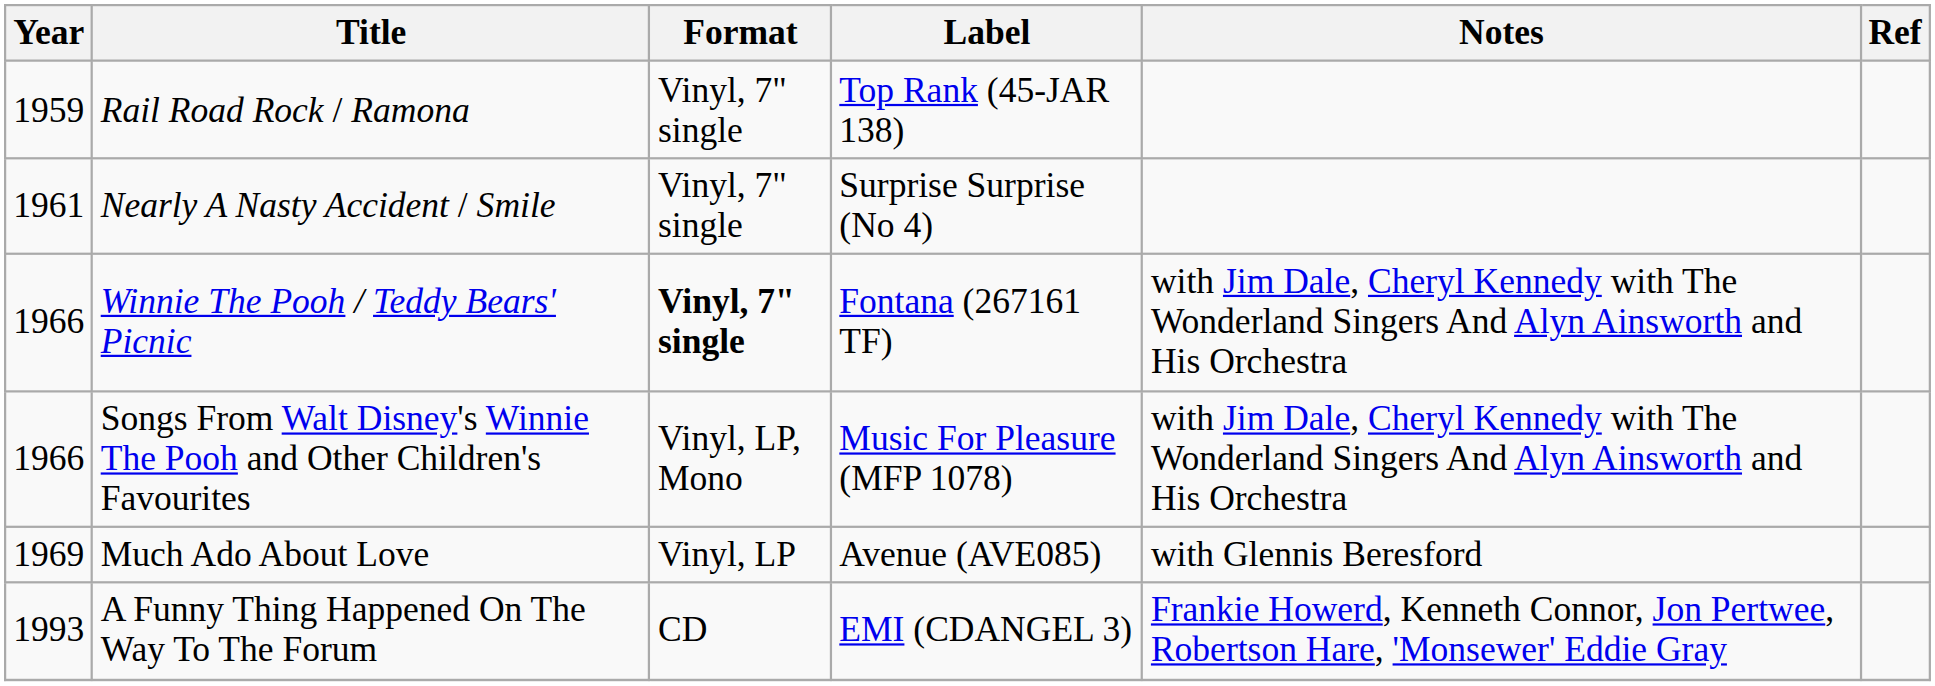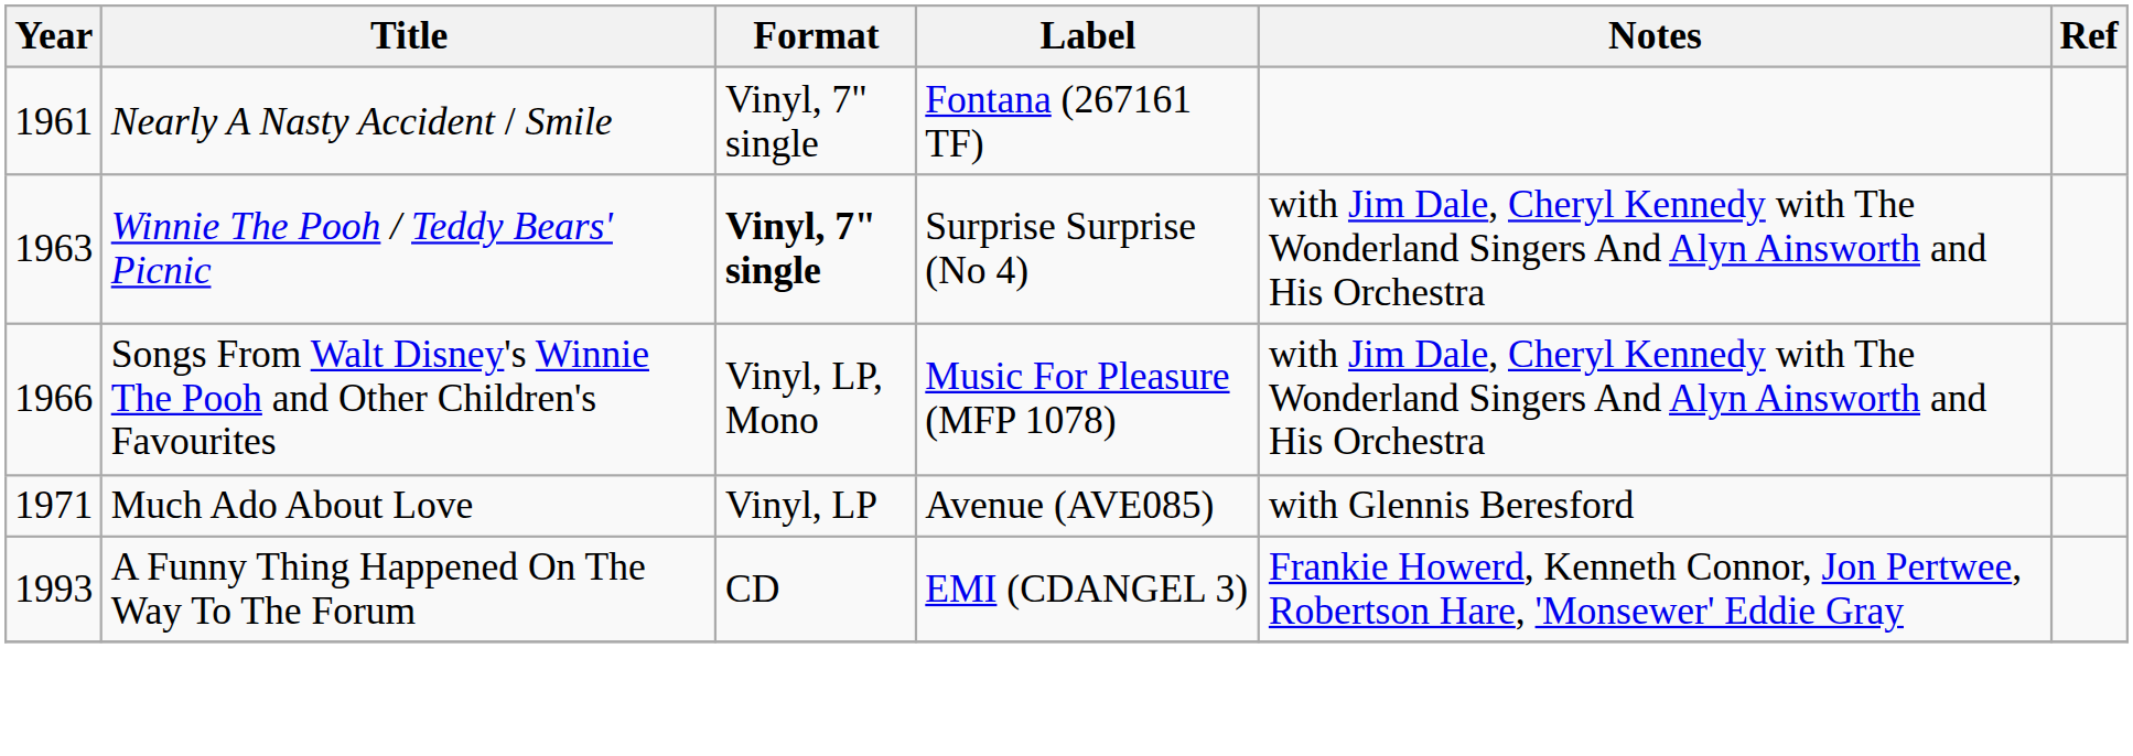- row: 1959 | Rail Road Rock / Ramona | Vinyl, 7" single | Top Rank (45-JAR 138)
Nearly A Nasty Accident / Smile | Label: Surprise Surprise (No 4) -> Fontana (267161 TF)
Winnie The Pooh / Teddy Bears' Picnic | Year: 1966 -> 1963
Winnie The Pooh / Teddy Bears' Picnic | Label: Fontana (267161 TF) -> Surprise Surprise (No 4)
Much Ado About Love | Year: 1969 -> 1971
